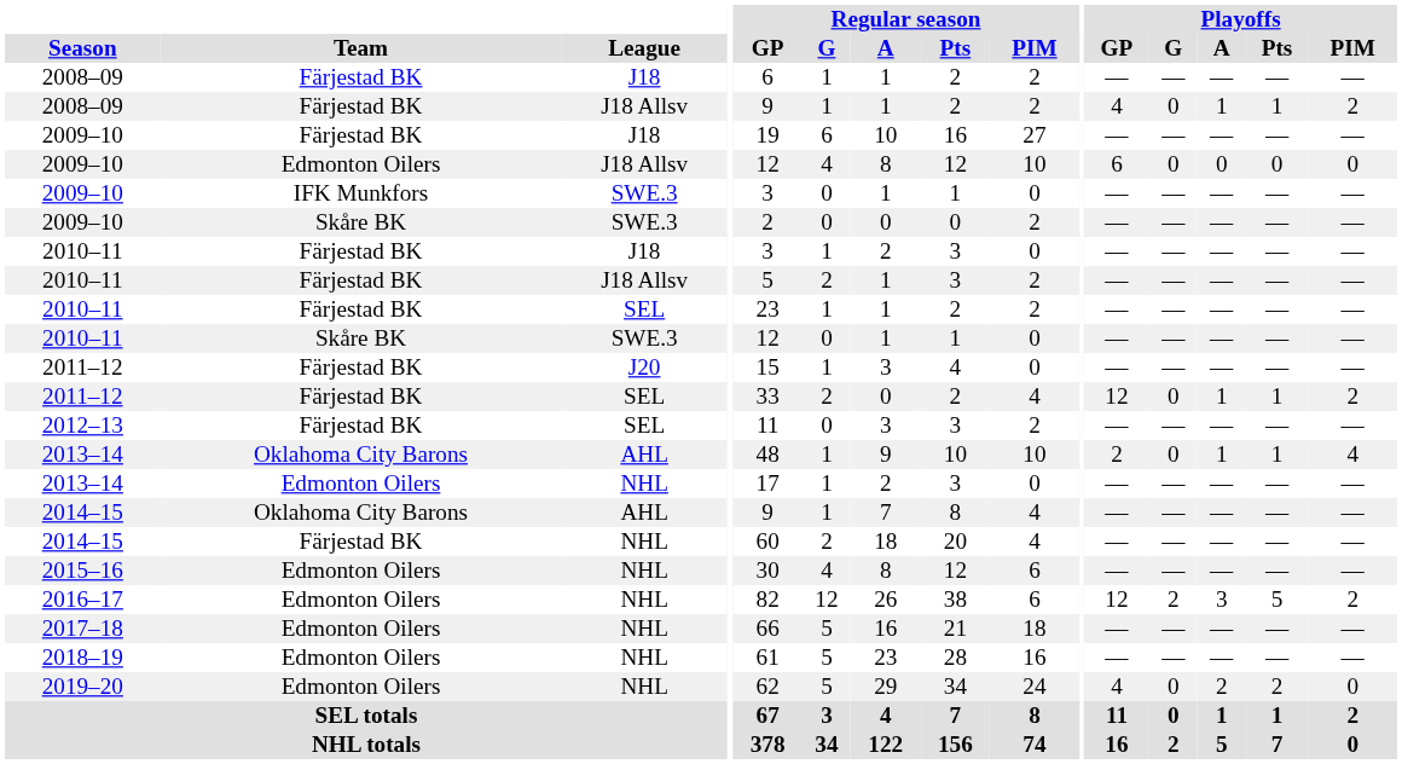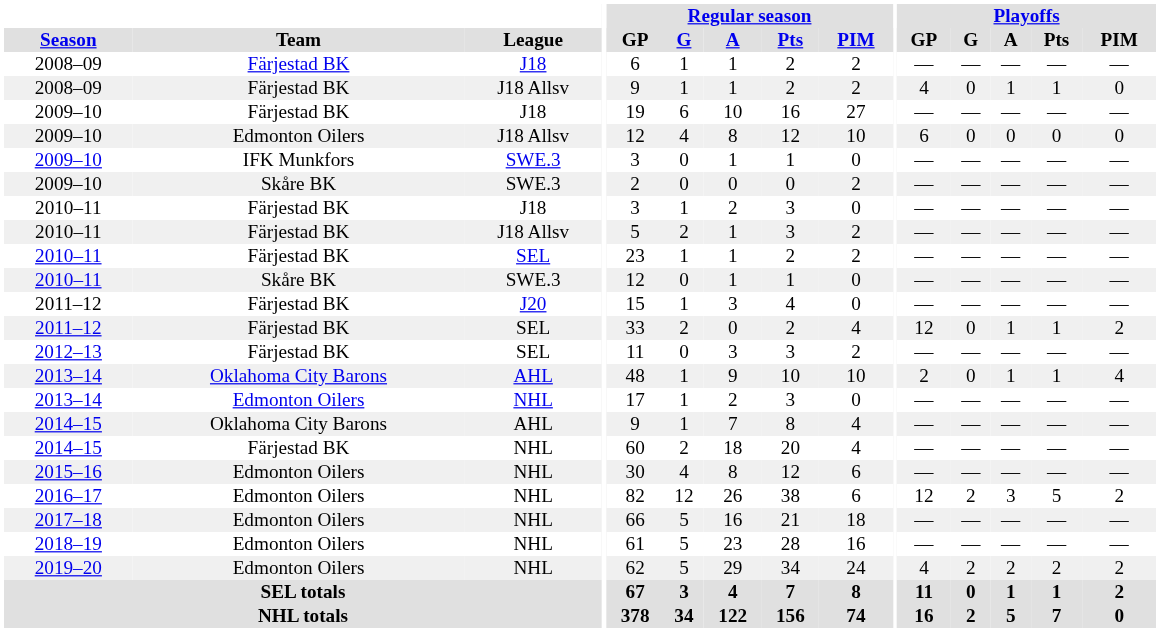2008–09 / J18 Allsv | Playoffs / PIM: 2 -> 0
2019–20 | Playoffs / G: 0 -> 2
2019–20 | Playoffs / PIM: 0 -> 2
